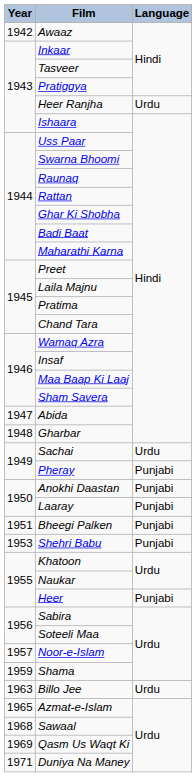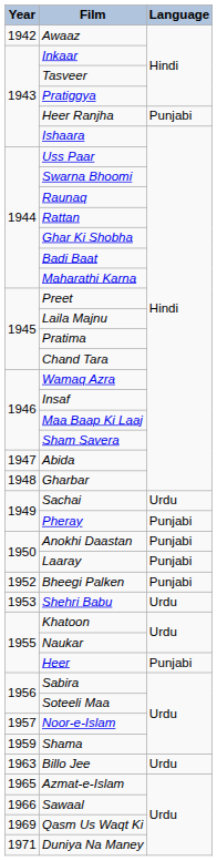Heer Ranjha | Language: Urdu -> Punjabi
Bheegi Palken | Year: 1951 -> 1952
Shehri Babu | Language: Punjabi -> Urdu
Sawaal | Year: 1968 -> 1966
